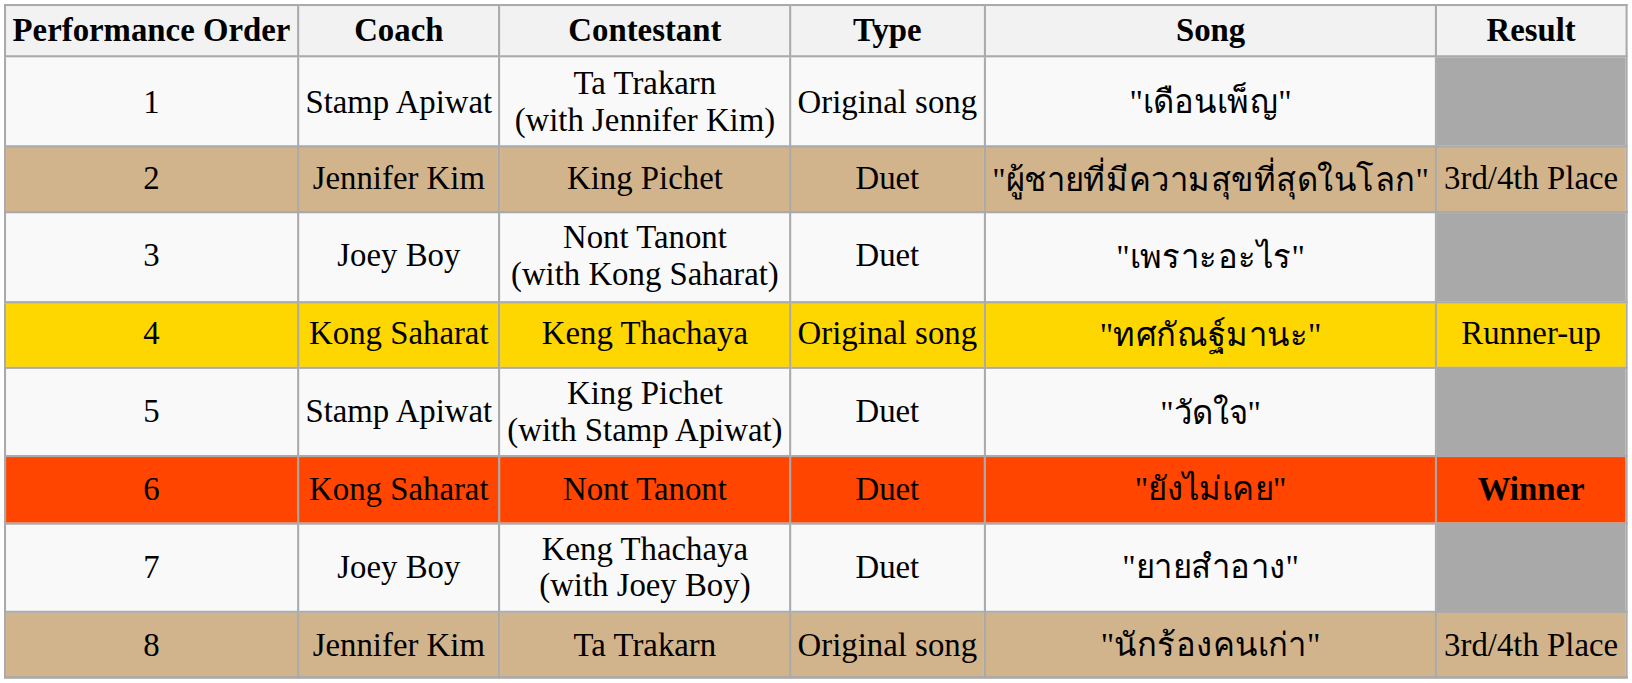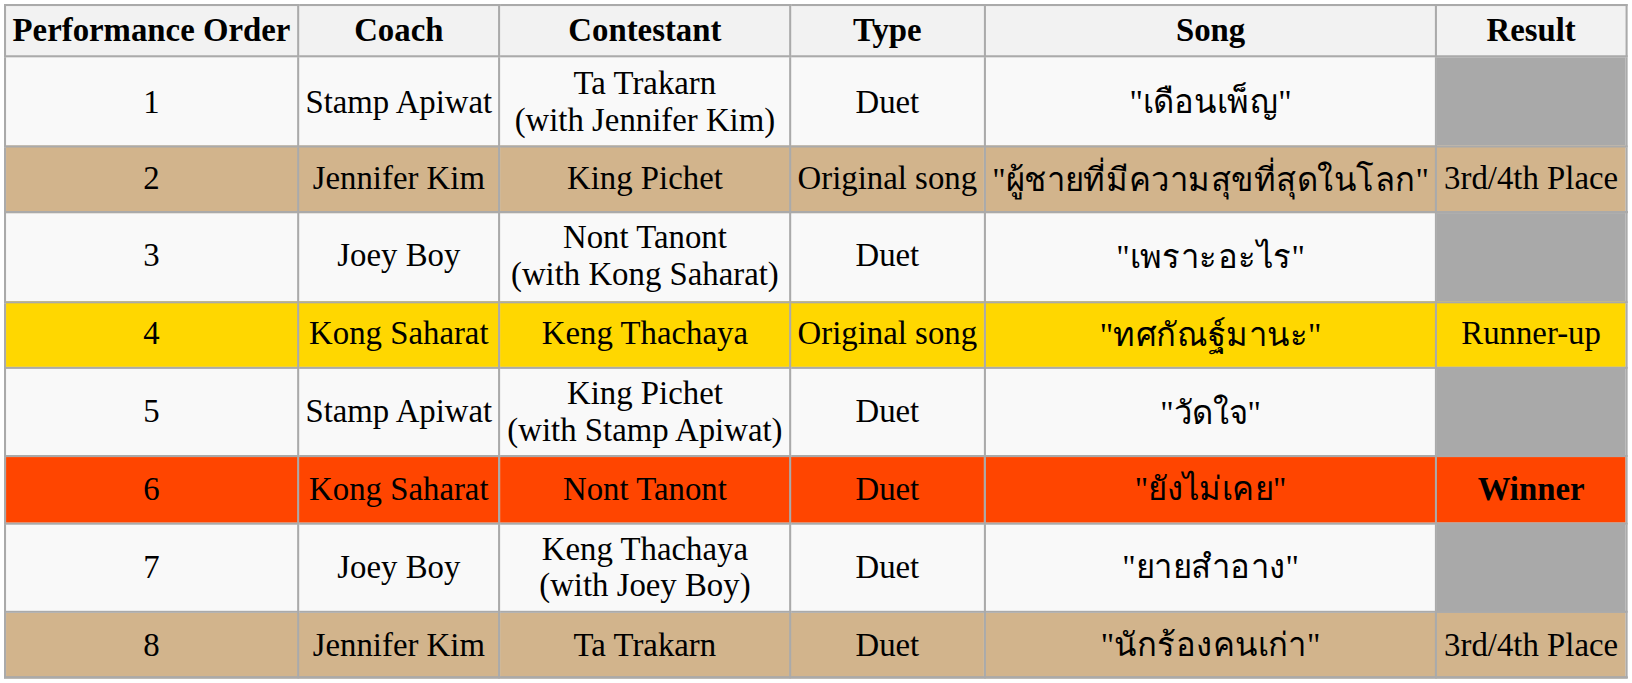Ta Trakarn (with Jennifer Kim) | Type: Original song -> Duet
King Pichet | Type: Duet -> Original song
Ta Trakarn | Type: Original song -> Duet
